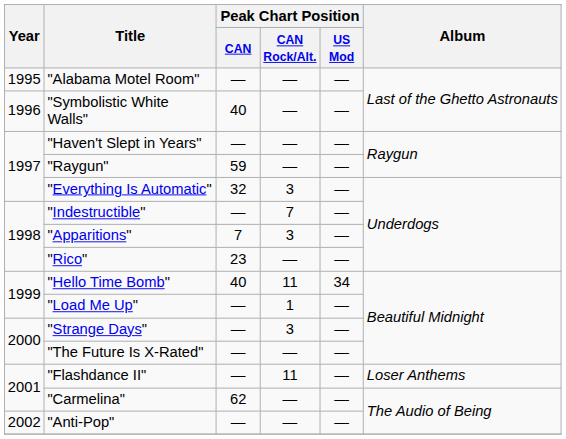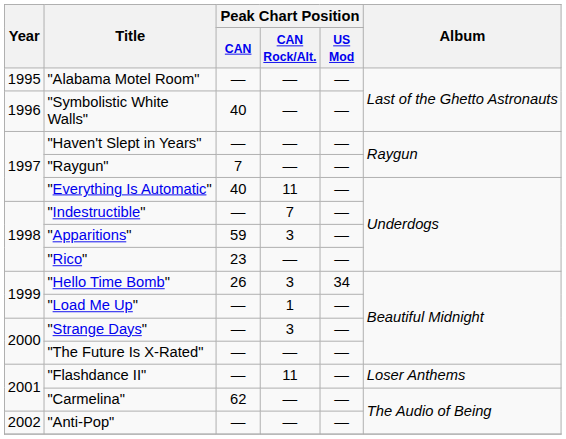"Raygun" | Peak Chart Position / CAN: 59 -> 7
"Everything Is Automatic" | Peak Chart Position / CAN: 32 -> 40
"Everything Is Automatic" | Peak Chart Position / CAN Rock/Alt.: 3 -> 11
"Apparitions" | Peak Chart Position / CAN: 7 -> 59
"Hello Time Bomb" | Peak Chart Position / CAN: 40 -> 26
"Hello Time Bomb" | Peak Chart Position / CAN Rock/Alt.: 11 -> 3
